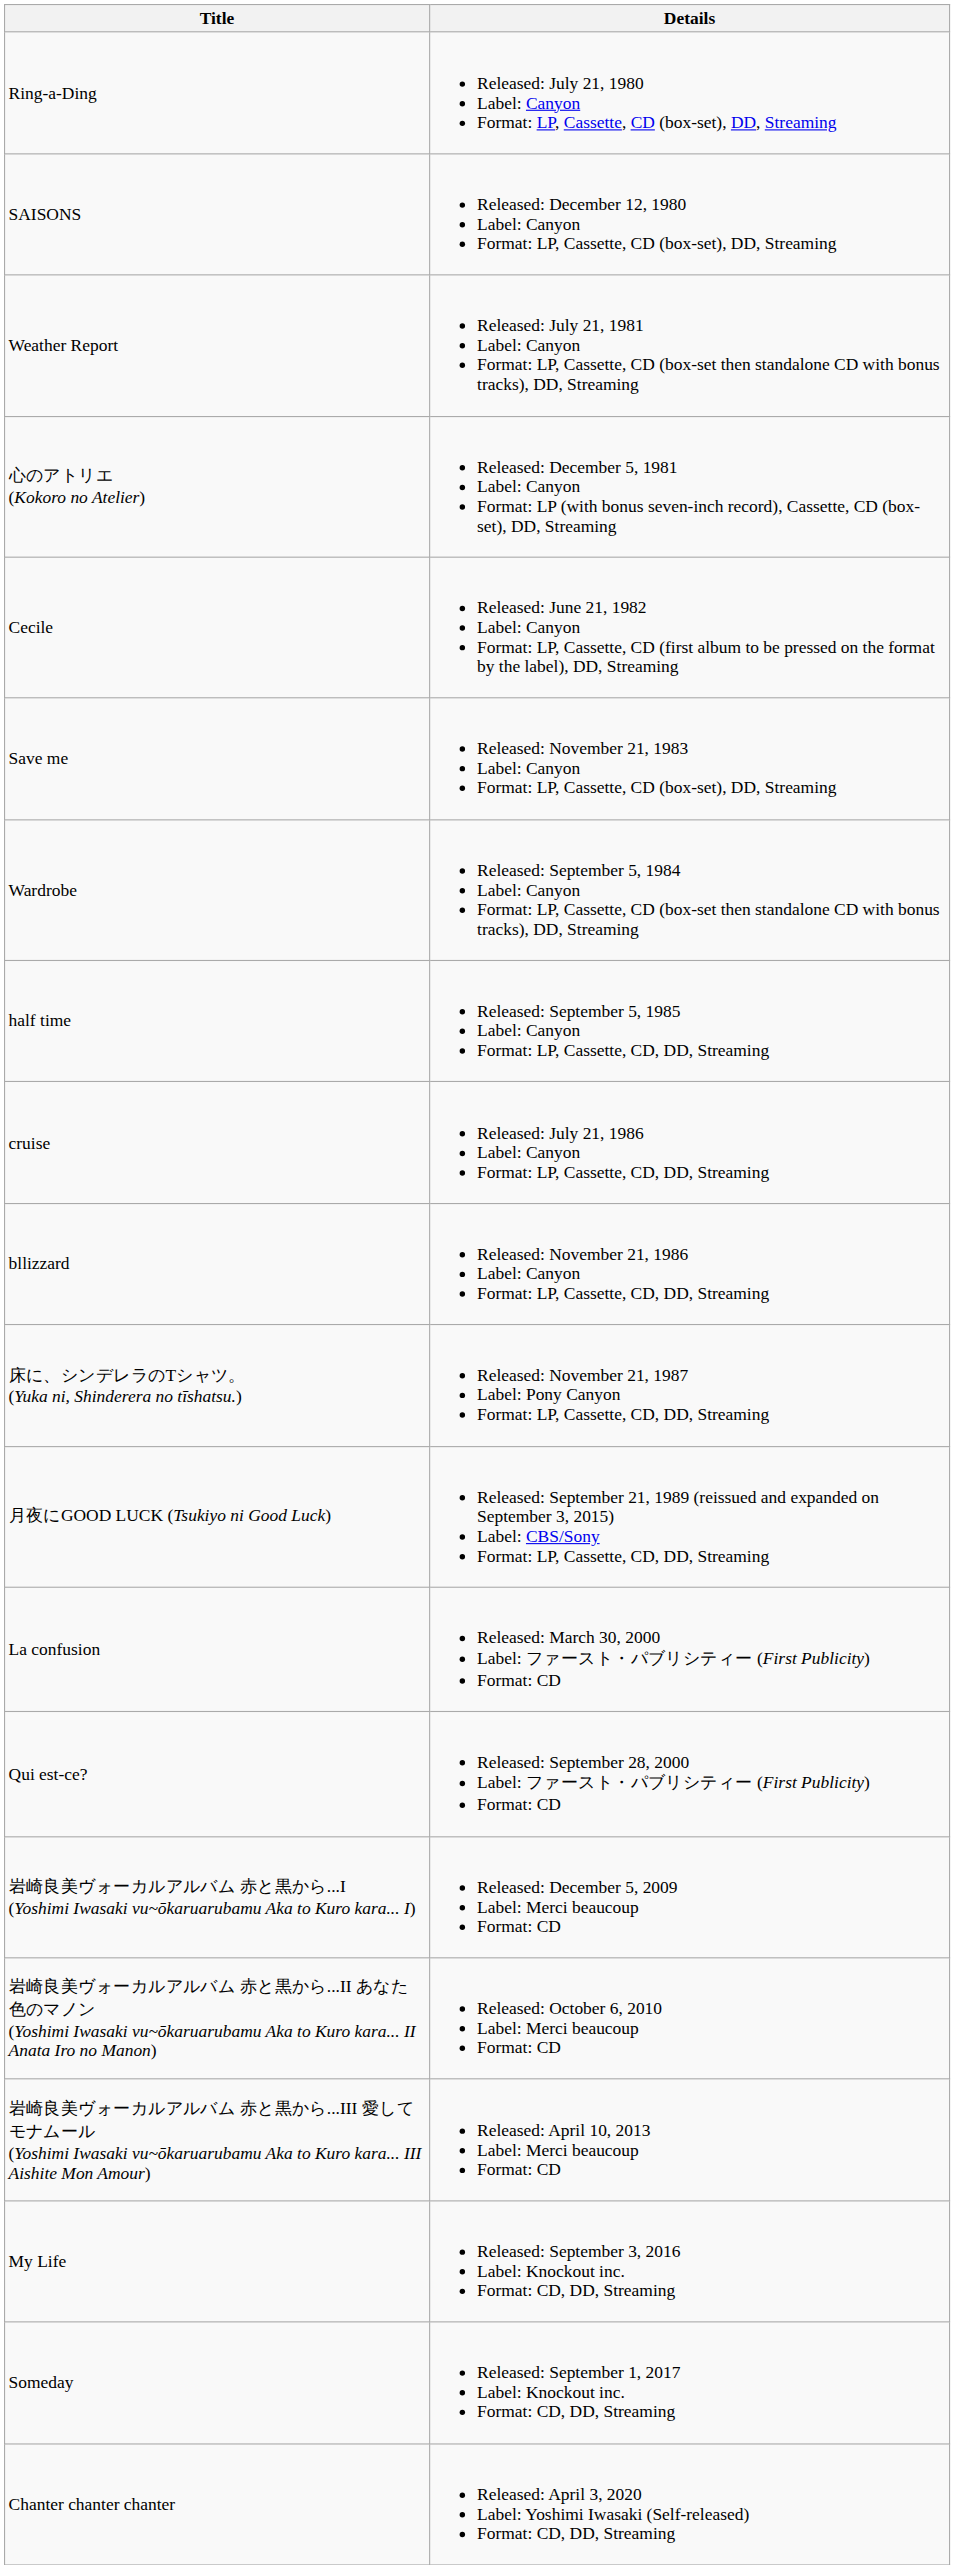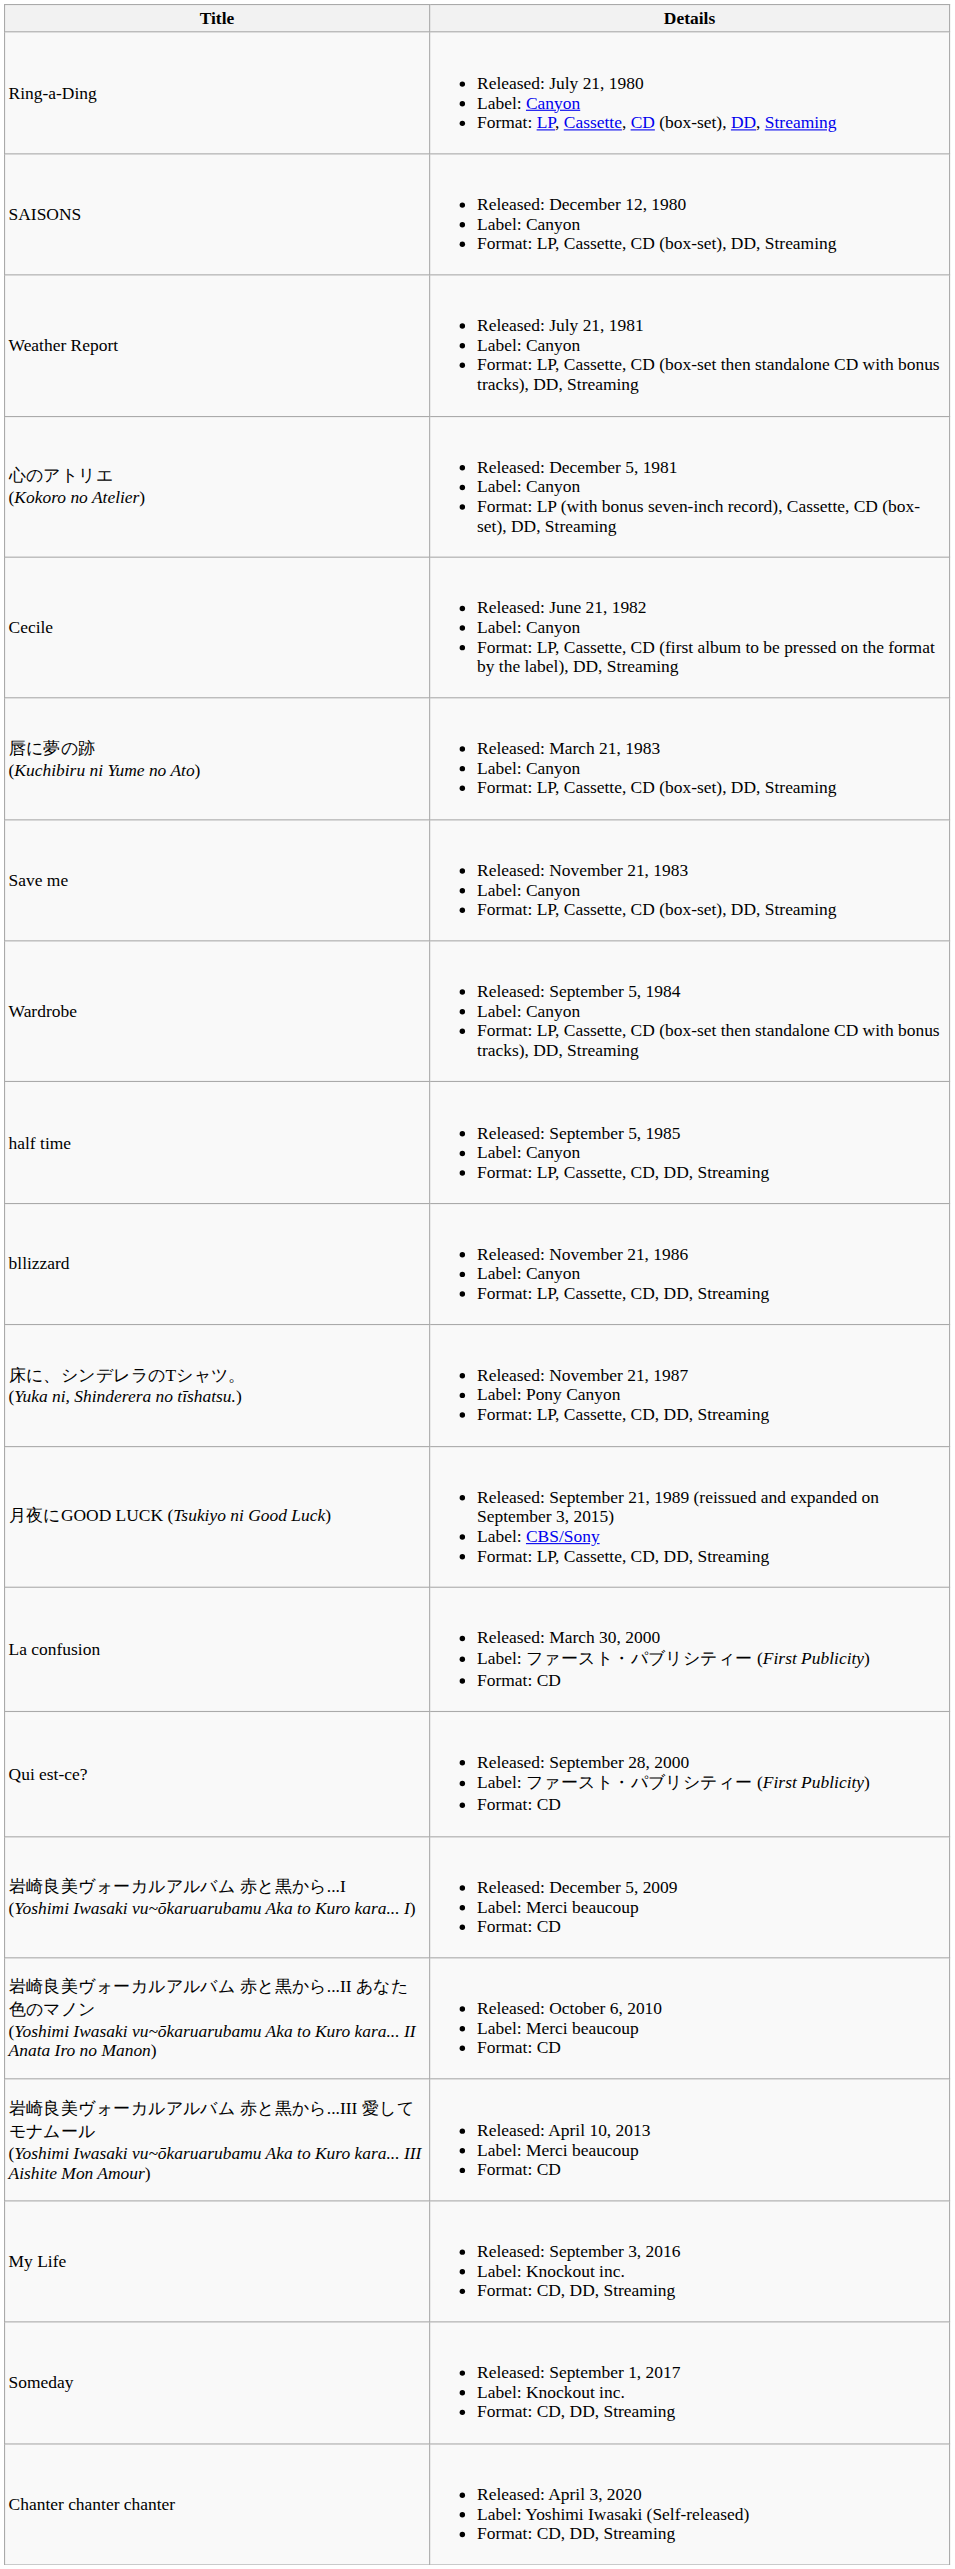+ row: 唇に夢の跡 (Kuchibiru ni Yume no Ato) | Released: March 21, 1983 Label: Canyon Format: LP, Cassette, CD (box-set), DD, Streaming
- row: cruise | Released: July 21, 1986 Label: Canyon Format: LP, Cassette, CD, DD, Streaming
